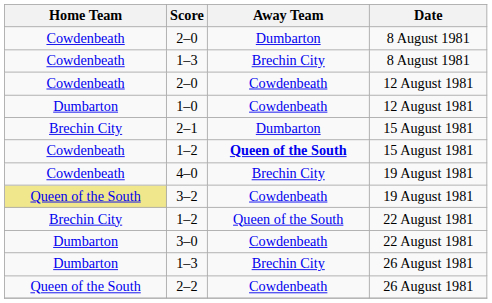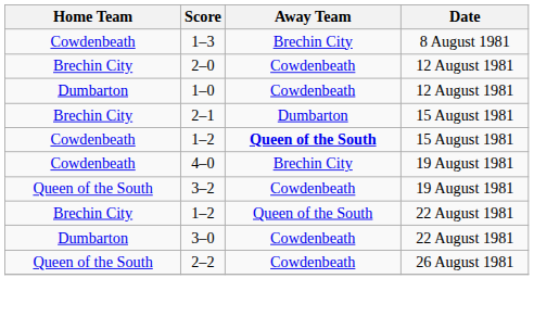- row: Cowdenbeath | 2–0 | Dumbarton | 8 August 1981
2–0 / 12 August 1981 | Home Team: Cowdenbeath -> Brechin City
3–2 | Home Team: khaki background -> no background
- row: Dumbarton | 1–3 | Brechin City | 26 August 1981
